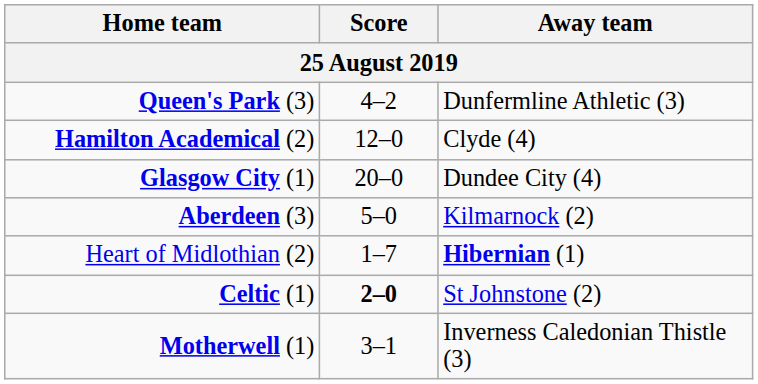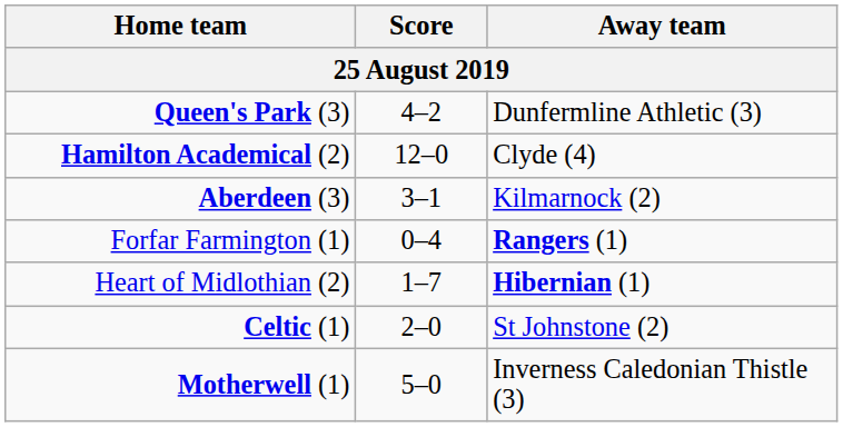- row: Glasgow City (1) | 20–0 | Dundee City (4)
Aberdeen (3) | Score: 5–0 -> 3–1
+ row: Forfar Farmington (1) | 0–4 | Rangers (1)
Celtic (1) | Score: bold -> normal
Motherwell (1) | Score: 3–1 -> 5–0
